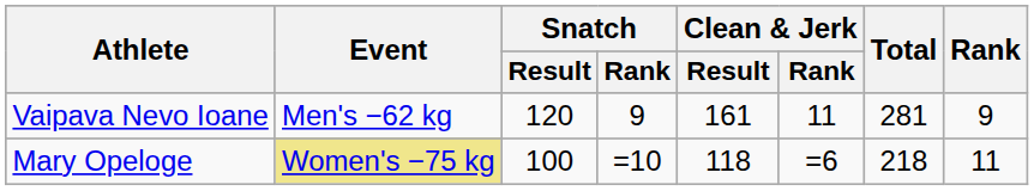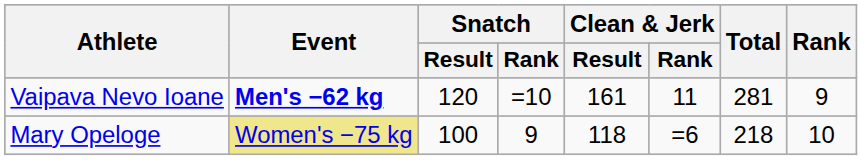Vaipava Nevo Ioane | Event: normal -> bold
Vaipava Nevo Ioane | Snatch / Rank: 9 -> =10
Mary Opeloge | Snatch / Rank: =10 -> 9
Mary Opeloge | Rank: 11 -> 10
